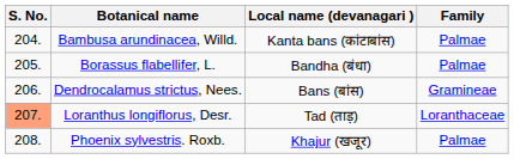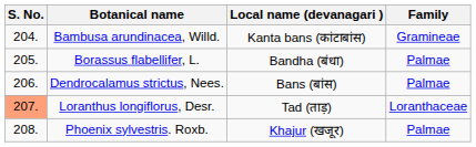Bambusa arundinacea, Willd. | Family: Palmae -> Gramineae
Dendrocalamus strictus, Nees. | Family: Gramineae -> Palmae
